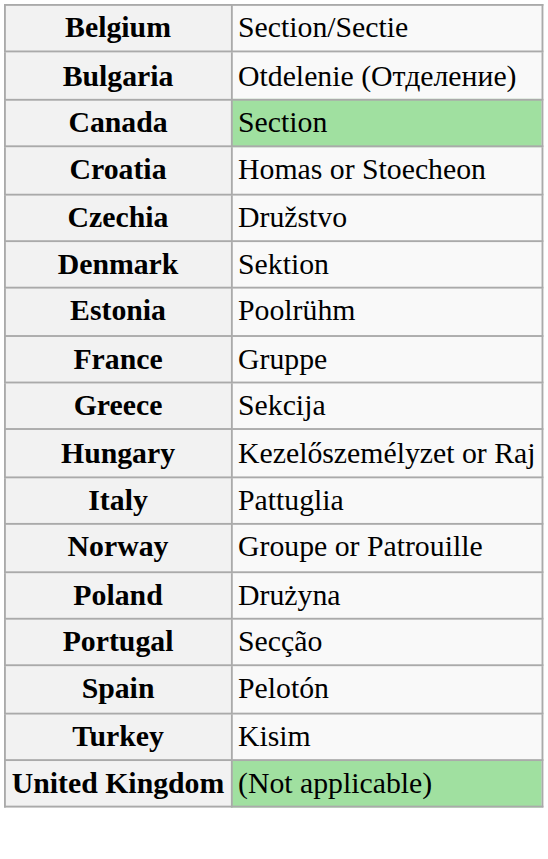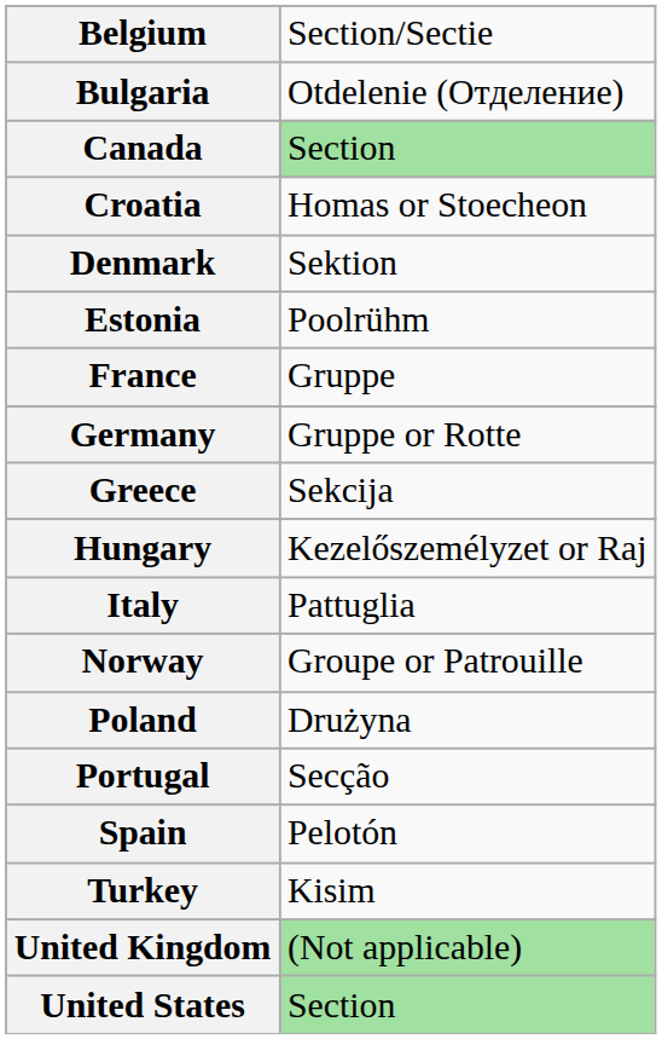- row: Czechia | Družstvo
+ row: Germany | Gruppe or Rotte
+ row: United States | Section
